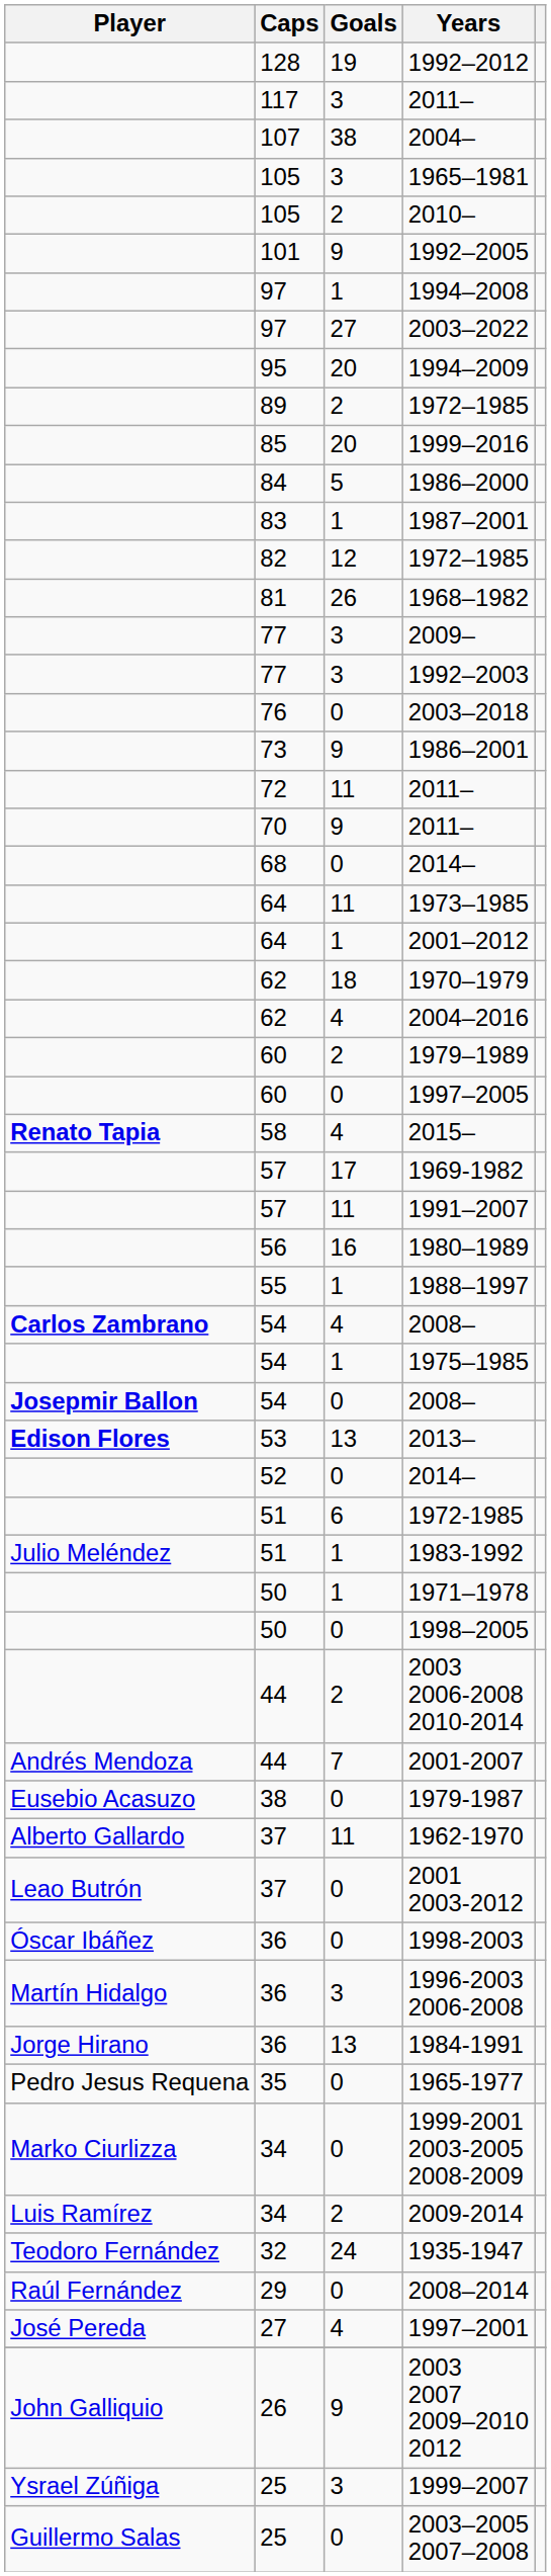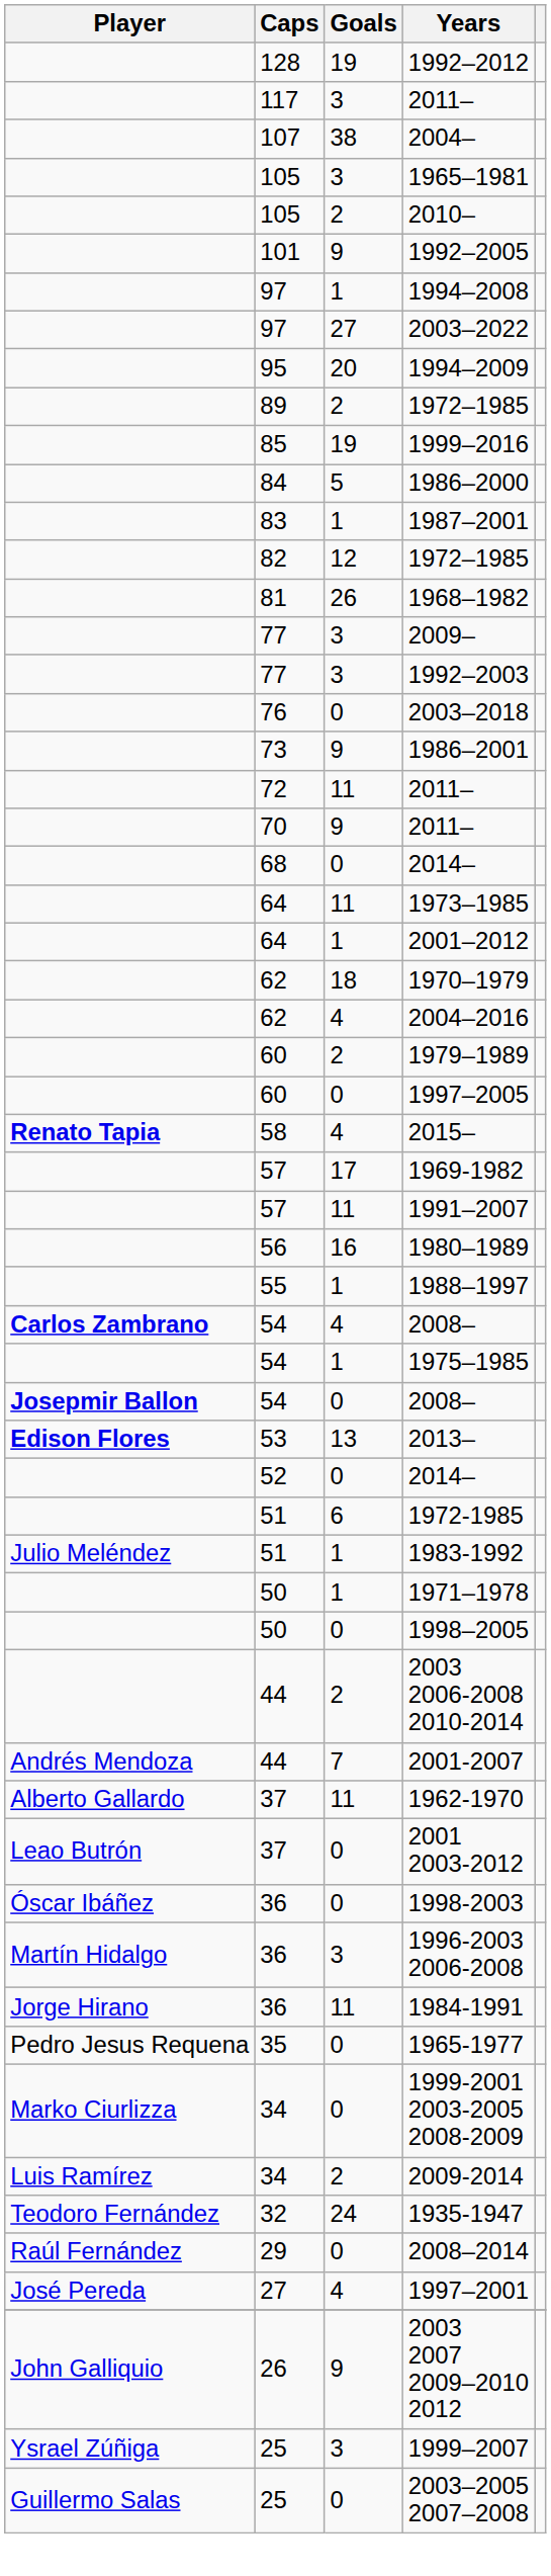1999–2016 | Goals: 20 -> 19
- row: Eusebio Acasuzo | 38 | 0 | 1979-1987
1984-1991 | Goals: 13 -> 11
